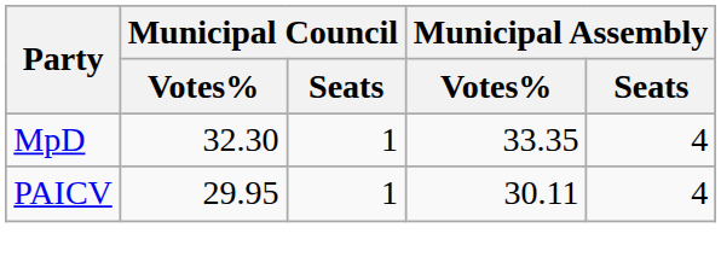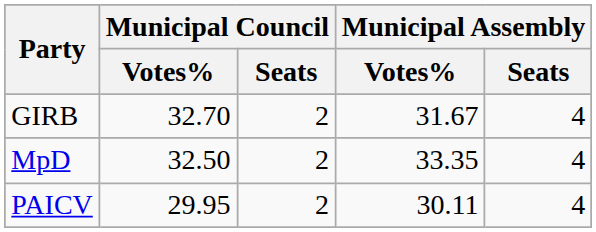+ row: GIRB | 32.70 | 2 | 31.67 | 4
MpD | Municipal Council / Votes%: 32.30 -> 32.50
MpD | Municipal Council / Seats: 1 -> 2
PAICV | Municipal Council / Seats: 1 -> 2
